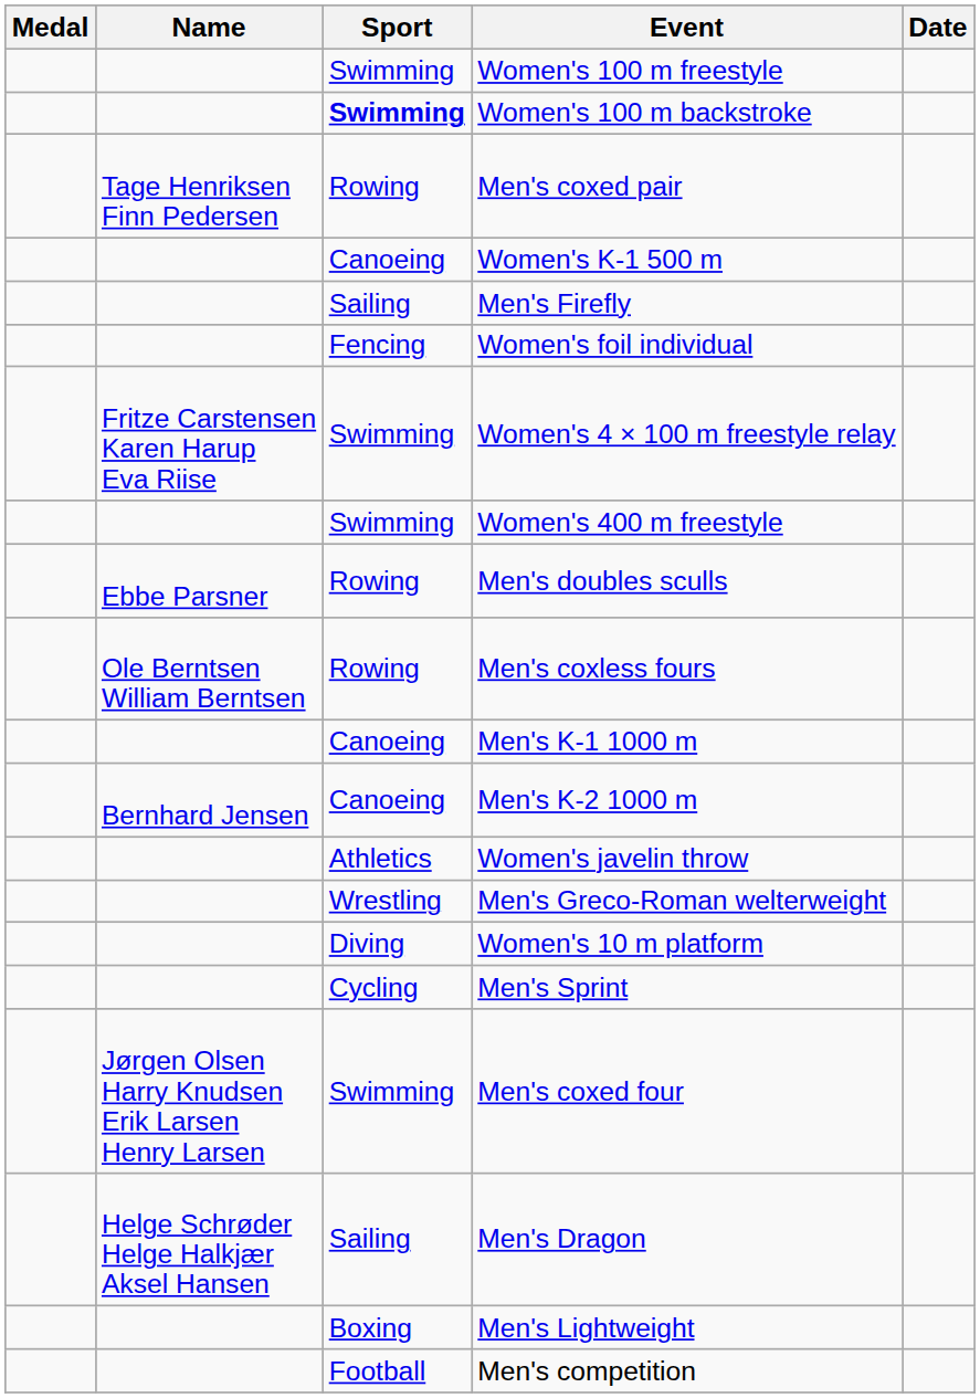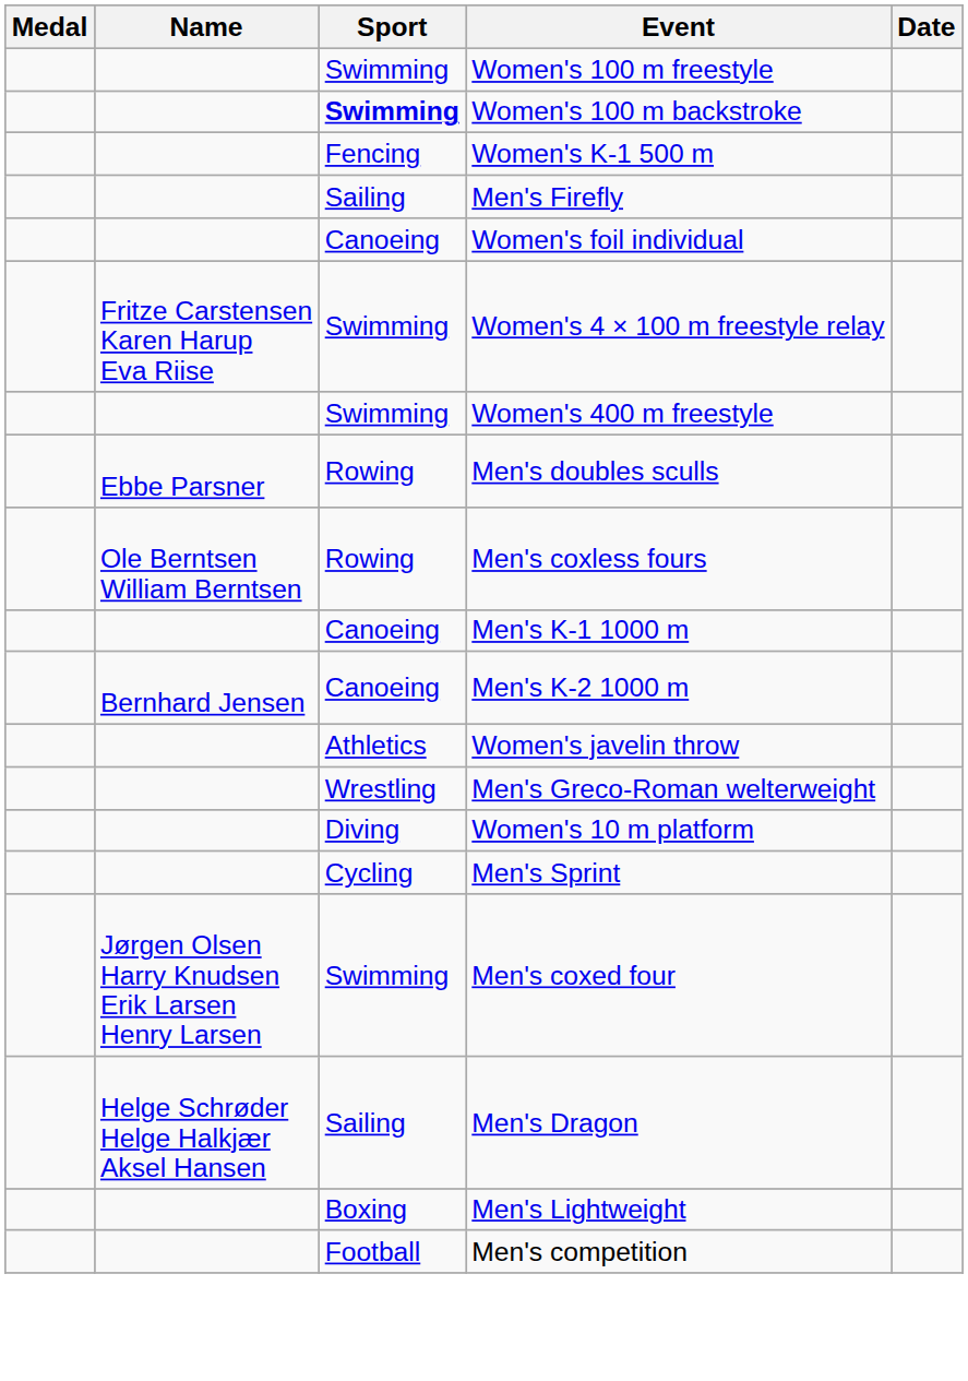- row: Tage Henriksen Finn Pedersen | Rowing | Men's coxed pair
Women's K-1 500 m | Sport: Canoeing -> Fencing
Women's foil individual | Sport: Fencing -> Canoeing
